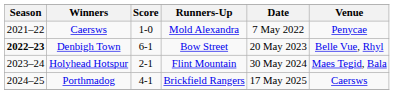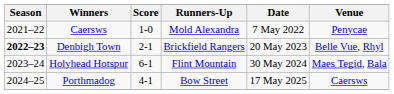Denbigh Town | Score: 6-1 -> 2-1
Denbigh Town | Runners-Up: Bow Street -> Brickfield Rangers
Holyhead Hotspur | Score: 2-1 -> 6-1
Porthmadog | Runners-Up: Brickfield Rangers -> Bow Street
